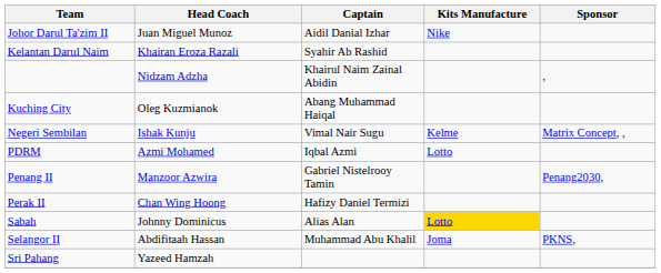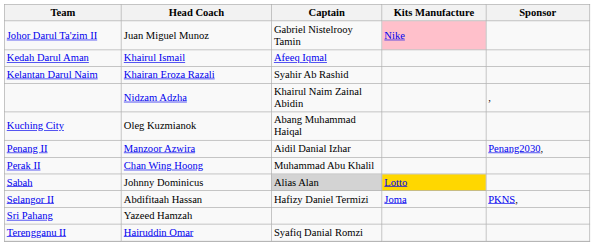Johor Darul Ta'zim II | Captain: Aidil Danial Izhar -> Gabriel Nistelrooy Tamin
Johor Darul Ta'zim II | Kits Manufacture: no background -> pink background
+ row: Kedah Darul Aman | Khairul Ismail | Afeeq Iqmal
- row: Negeri Sembilan | Ishak Kunju | Vimal Nair Sugu | Kelme | Matrix Concept, ,
- row: PDRM | Azmi Mohamed | Iqbal Azmi | Lotto
Penang II | Captain: Gabriel Nistelrooy Tamin -> Aidil Danial Izhar
Perak II | Captain: Hafizy Daniel Termizi -> Muhammad Abu Khalil
Sabah | Captain: no background -> lightgrey background
Selangor II | Captain: Muhammad Abu Khalil -> Hafizy Daniel Termizi
+ row: Terengganu II | Hairuddin Omar | Syafiq Danial Romzi
